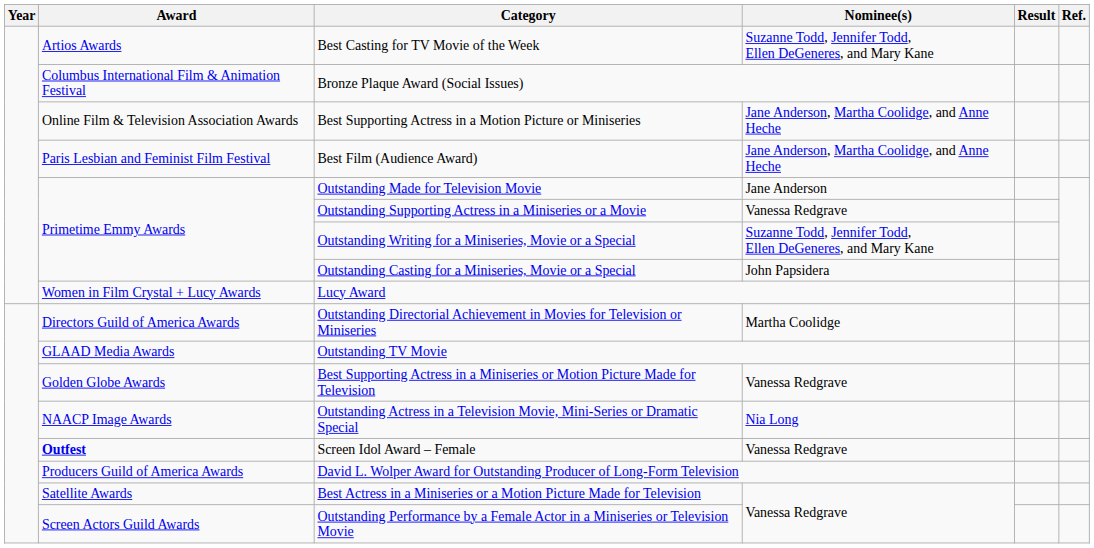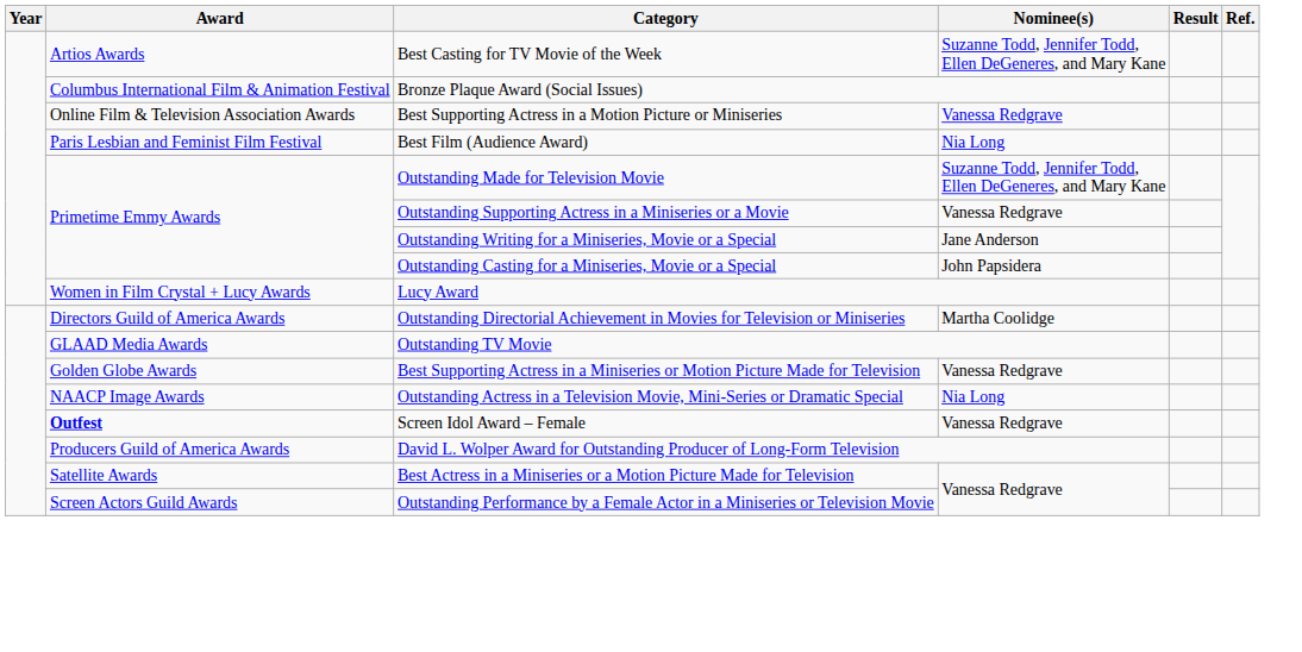Best Supporting Actress in a Motion Picture or Miniseries | Nominee(s): Jane Anderson, Martha Coolidge, and Anne Heche -> Vanessa Redgrave
Best Film (Audience Award) | Nominee(s): Jane Anderson, Martha Coolidge, and Anne Heche -> Nia Long
Outstanding Made for Television Movie | Nominee(s): Jane Anderson -> Suzanne Todd, Jennifer Todd, Ellen DeGeneres, and Mary Kane
Outstanding Writing for a Miniseries, Movie or a Special | Nominee(s): Suzanne Todd, Jennifer Todd, Ellen DeGeneres, and Mary Kane -> Jane Anderson
